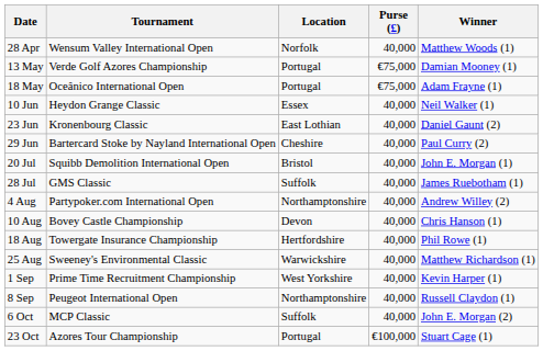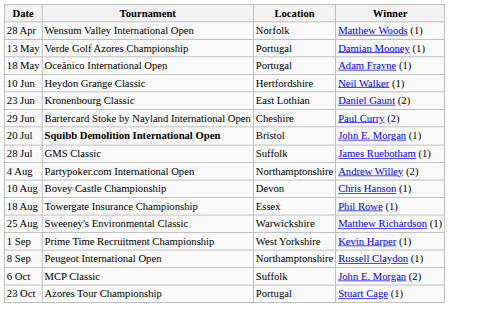- column: Purse (£) | 40,000 | €75,000 | €75,000 | 40,000 | 40,000 | 40,000 | 40,000 | 40,000 | 40,000 | 40,000 | 40,000 | 40,000 | 40,000 | 40,000 | 40,000 | €100,000
10 Jun | Location: Essex -> Hertfordshire
20 Jul | Tournament: normal -> bold
18 Aug | Location: Hertfordshire -> Essex
